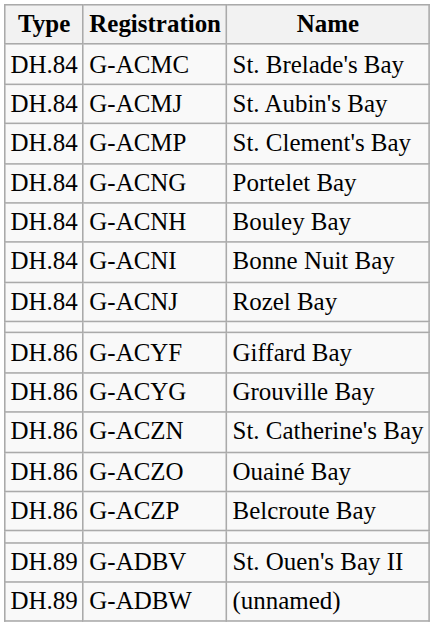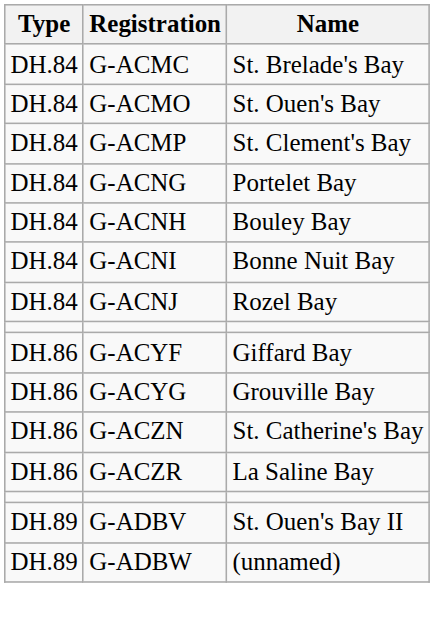- row: DH.84 | G-ACMJ | St. Aubin's Bay
+ row: DH.84 | G-ACMO | St. Ouen's Bay
- row: DH.86 | G-ACZO | Ouainé Bay
- row: DH.86 | G-ACZP | Belcroute Bay
+ row: DH.86 | G-ACZR | La Saline Bay
